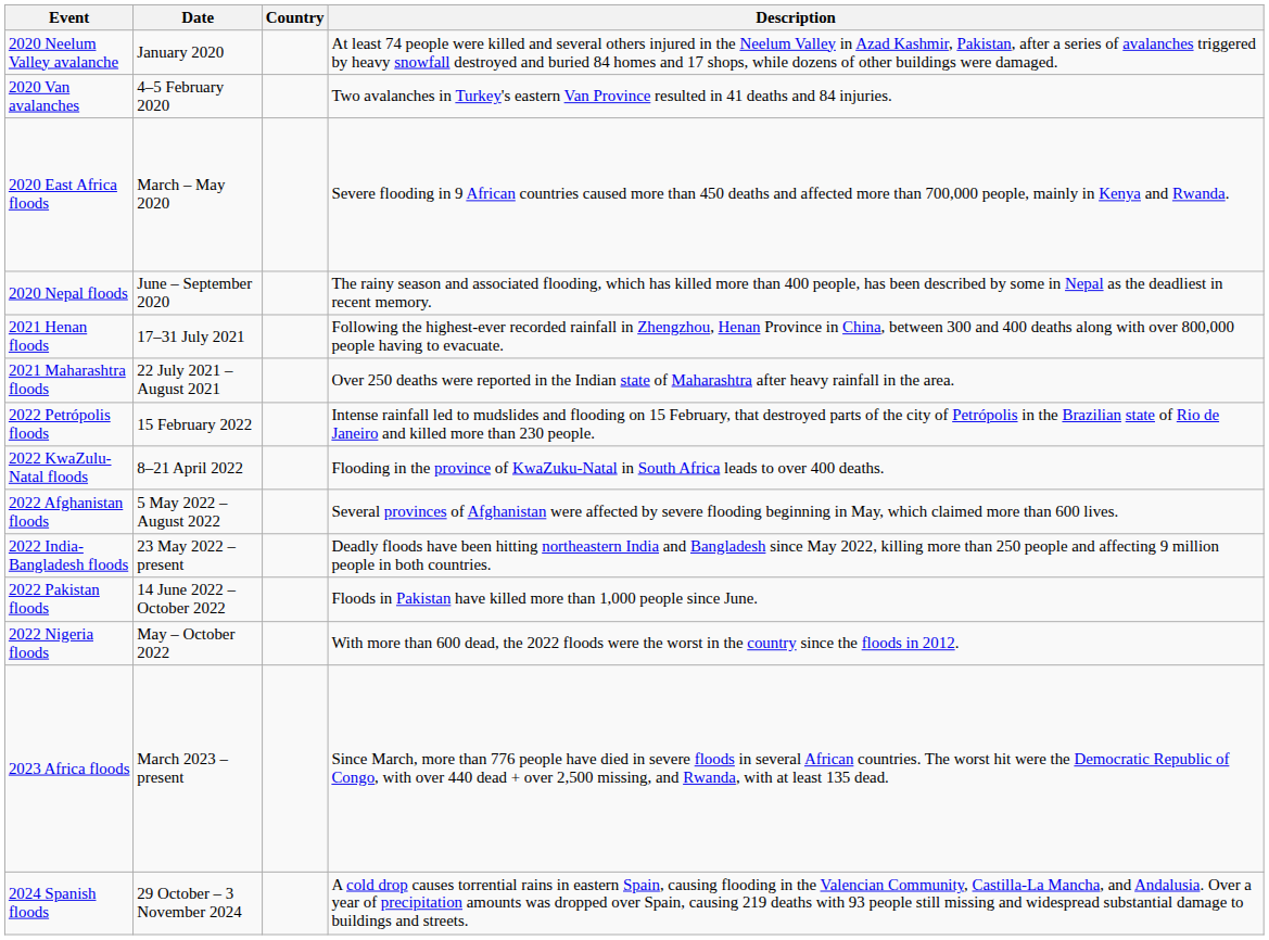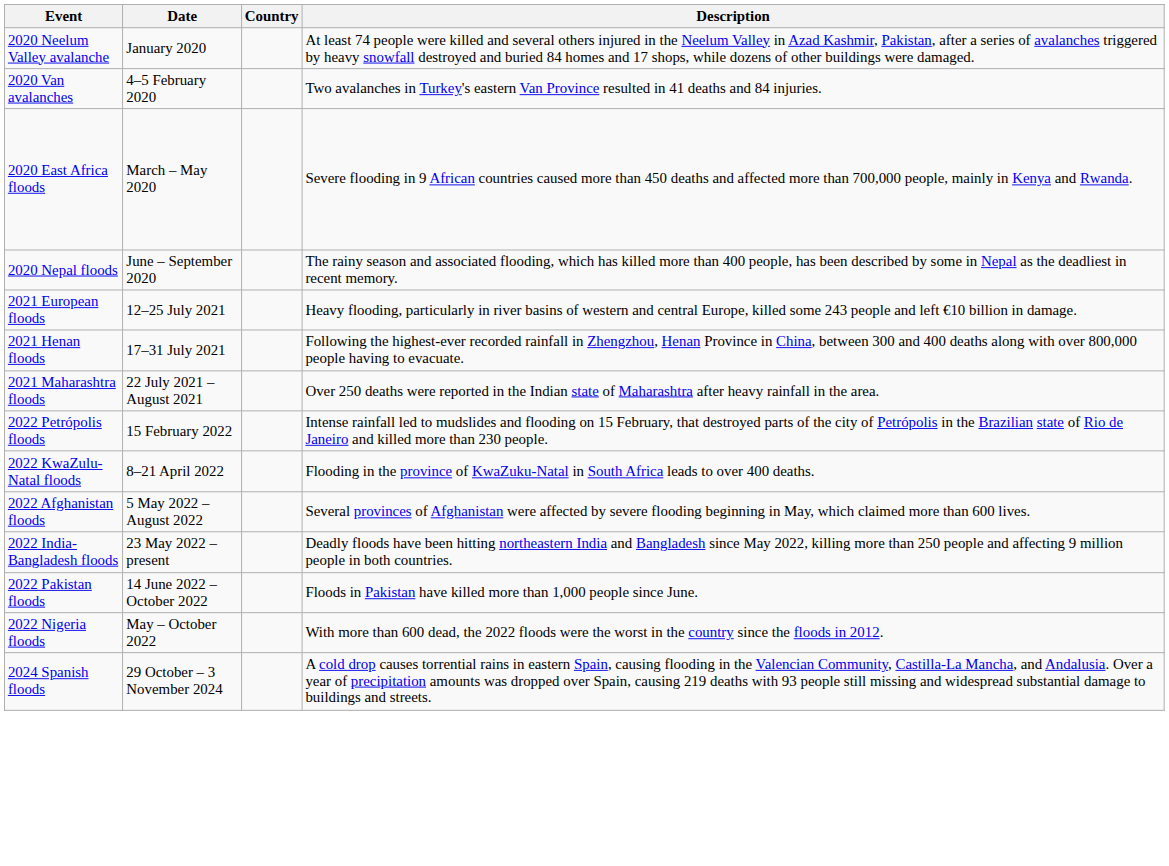+ row: 2021 European floods | 12–25 July 2021 | Heavy flooding, particularly in river basins of western and central Europe, killed some 243 people and left €10 billion in damage.
- row: 2023 Africa floods | March 2023 – present | Since March, more than 776 people have died in severe floods in several African countries. The worst hit were the Democratic Republic of Congo, with over 440 dead + over 2,500 missing, and Rwanda, with at least 135 dead.
